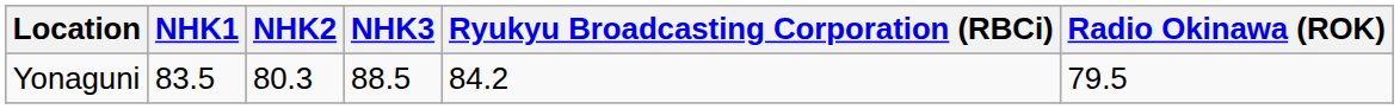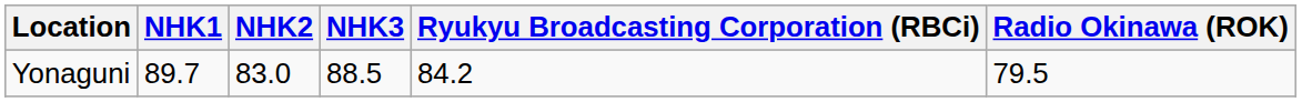Yonaguni | NHK1: 83.5 -> 89.7
Yonaguni | NHK2: 80.3 -> 83.0
